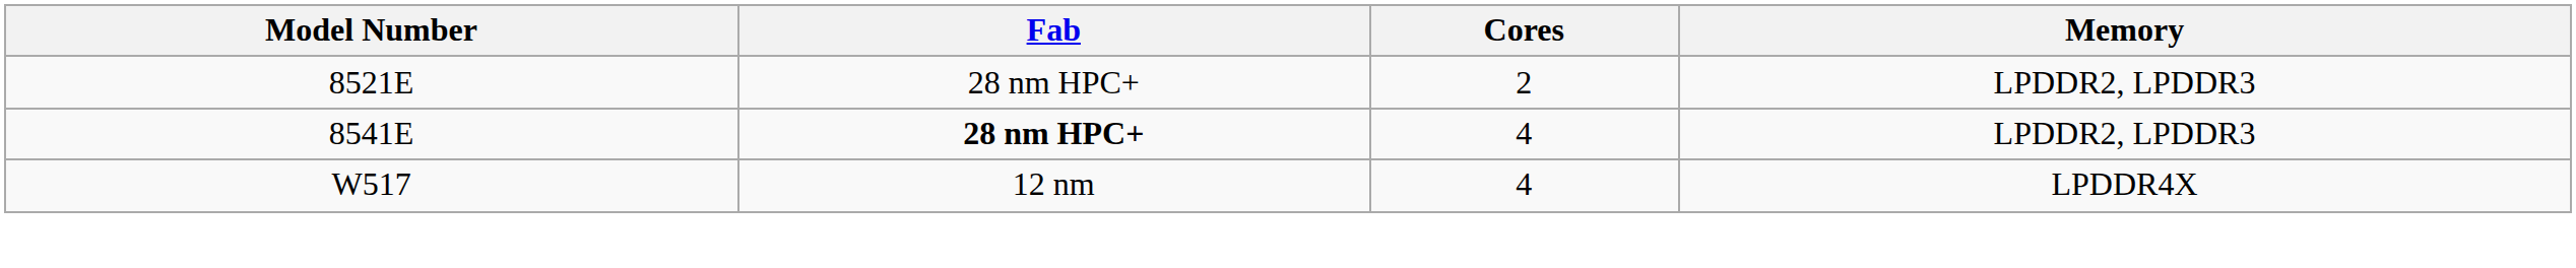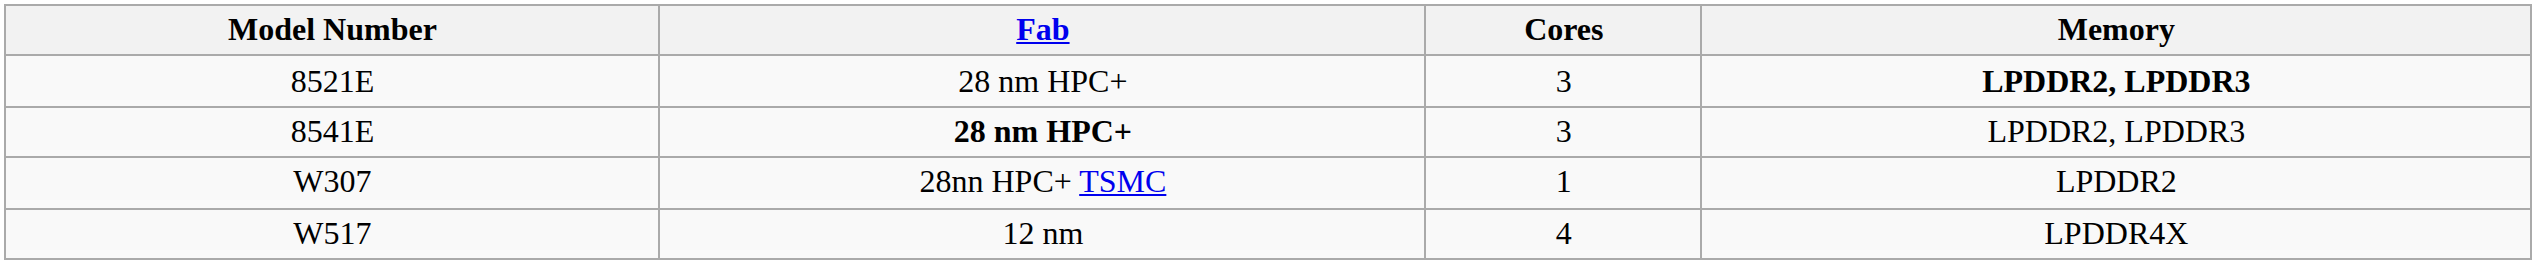8521E | Cores: 2 -> 3
8521E | Memory: normal -> bold
8541E | Cores: 4 -> 3
+ row: W307 | 28nn HPC+ TSMC | 1 | LPDDR2
